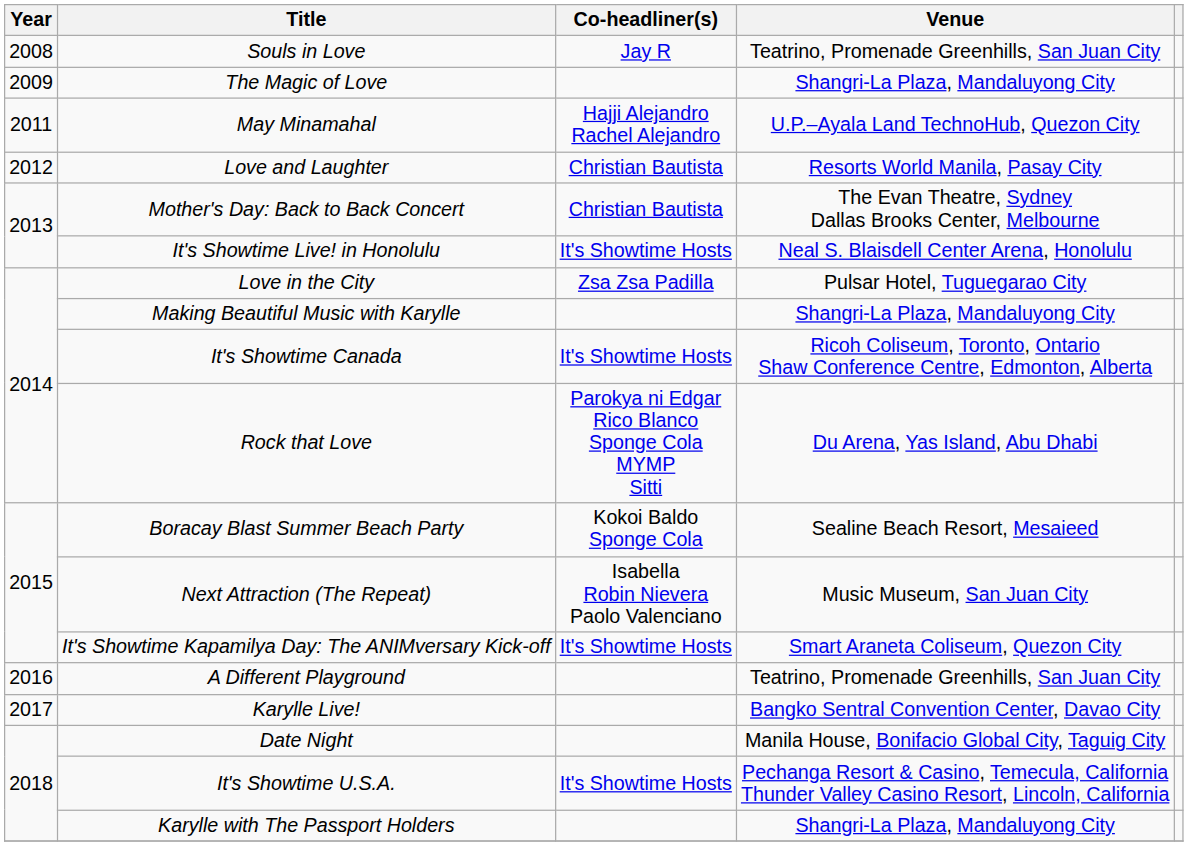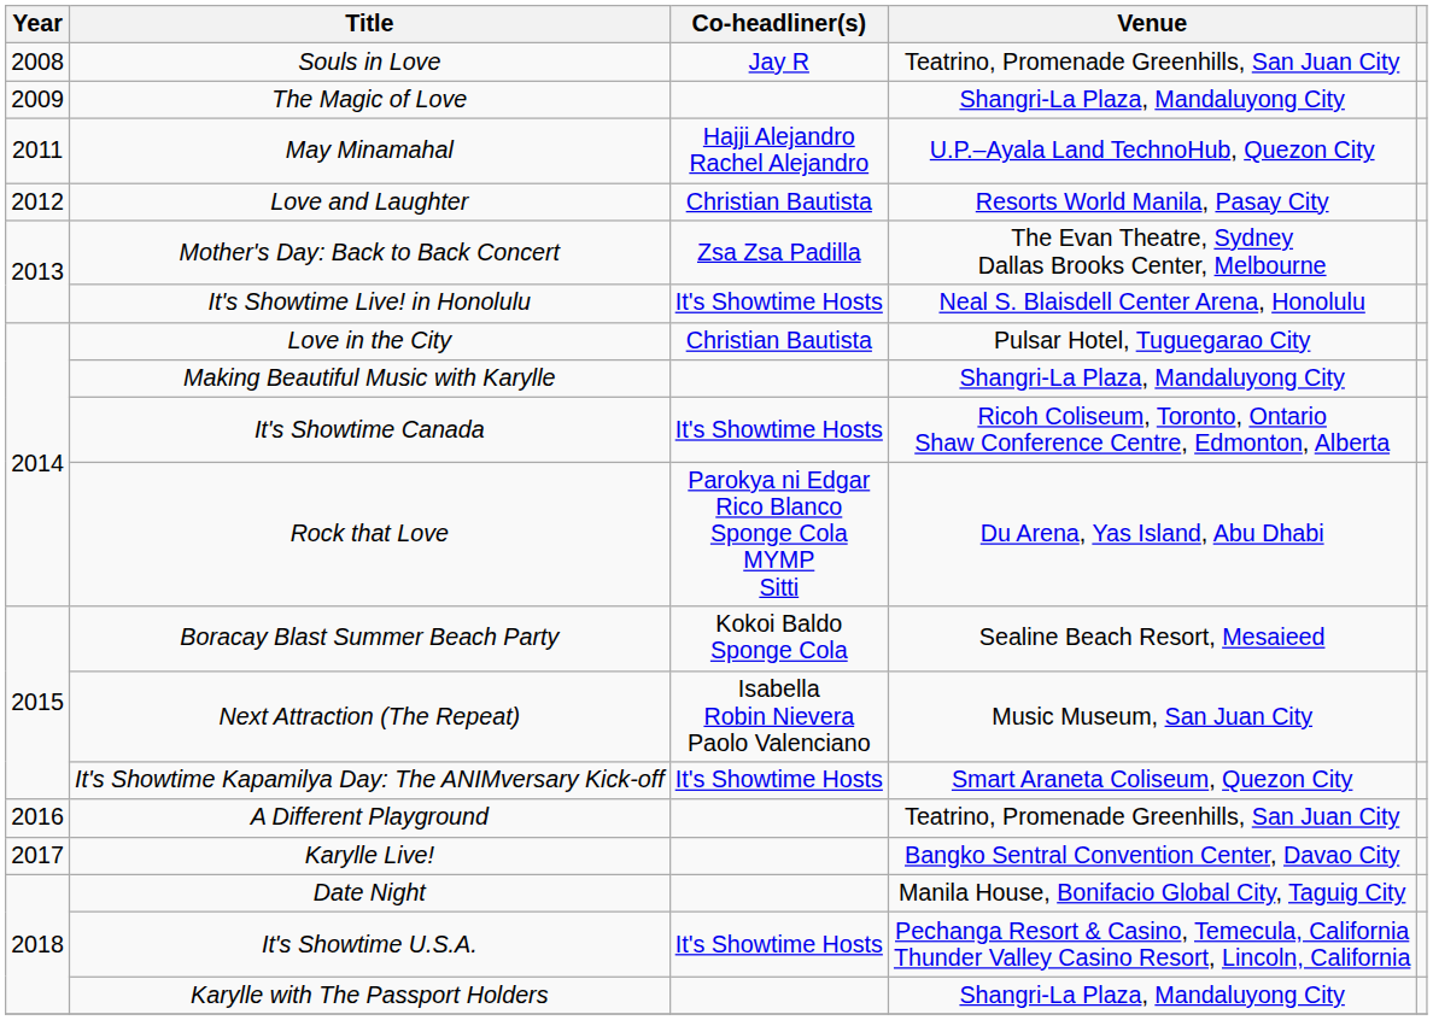Mother's Day: Back to Back Concert | Co-headliner(s): Christian Bautista -> Zsa Zsa Padilla
Love in the City | Co-headliner(s): Zsa Zsa Padilla -> Christian Bautista
